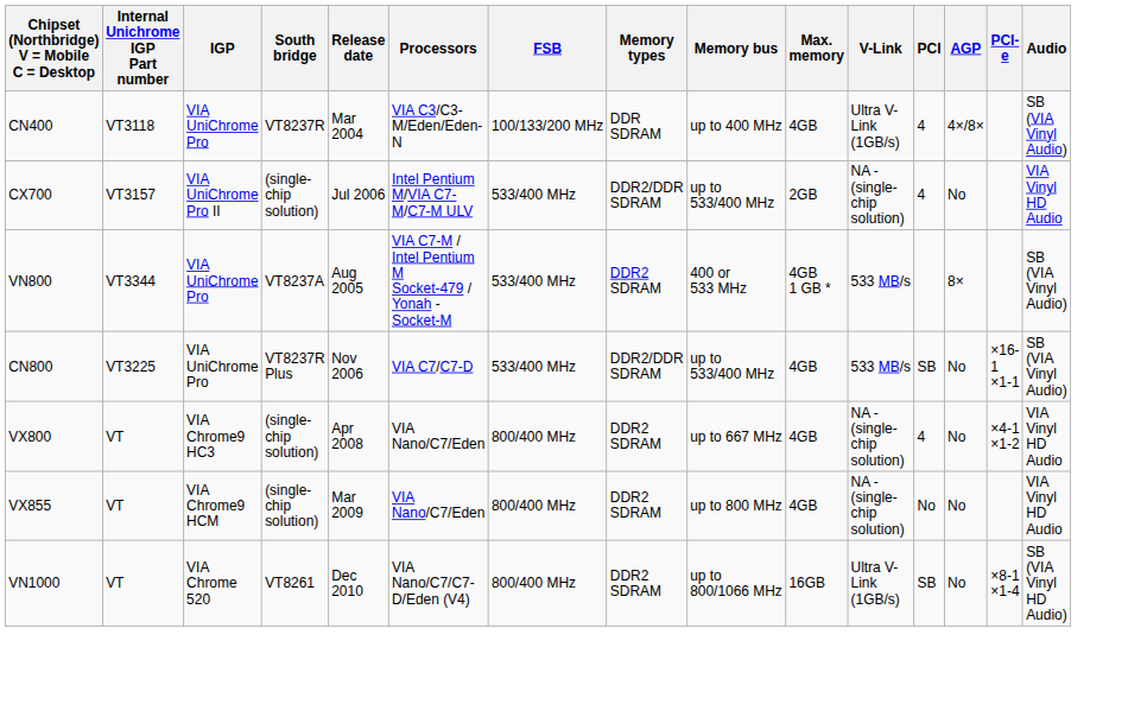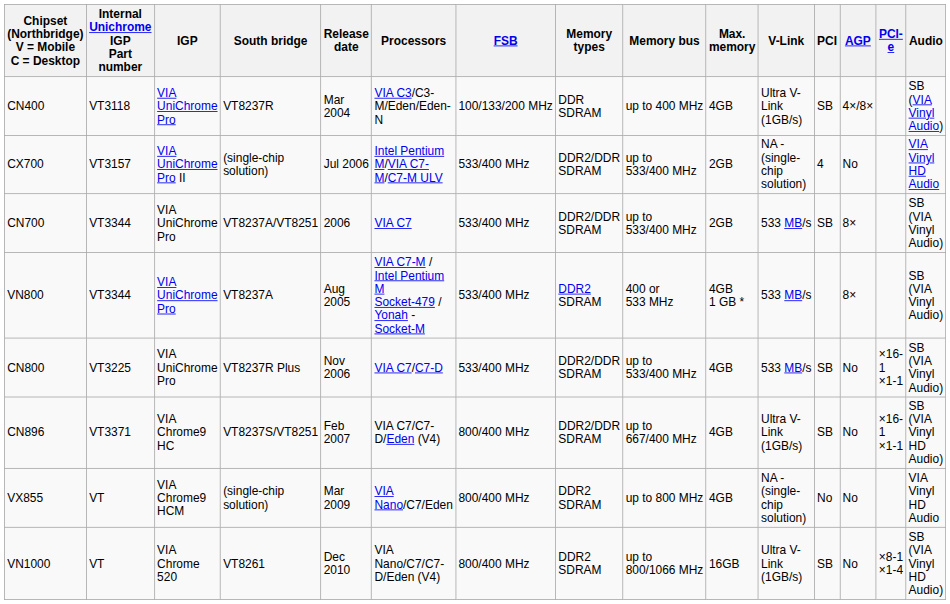CN400 | PCI: 4 -> SB
+ row: CN700 | VT3344 | VIA UniChrome Pro | VT8237A/VT8251 | 2006 | VIA C7 | 533/400 MHz | DDR2/DDR SDRAM | up to 533/400 MHz | 2GB | 533 MB/s | SB | 8× | SB (VIA Vinyl Audio)
+ row: CN896 | VT3371 | VIA Chrome9 HC | VT8237S/VT8251 | Feb 2007 | VIA C7/C7-D/Eden (V4) | 800/400 MHz | DDR2/DDR SDRAM | up to 667/400 MHz | 4GB | Ultra V-Link (1GB/s) | SB | No | ×16-1 ×1-1 | SB (VIA Vinyl HD Audio)
- row: VX800 | VT | VIA Chrome9 HC3 | (single-chip solution) | Apr 2008 | VIA Nano/C7/Eden | 800/400 MHz | DDR2 SDRAM | up to 667 MHz | 4GB | NA - (single-chip solution) | 4 | No | ×4-1 ×1-2 | VIA Vinyl HD Audio
